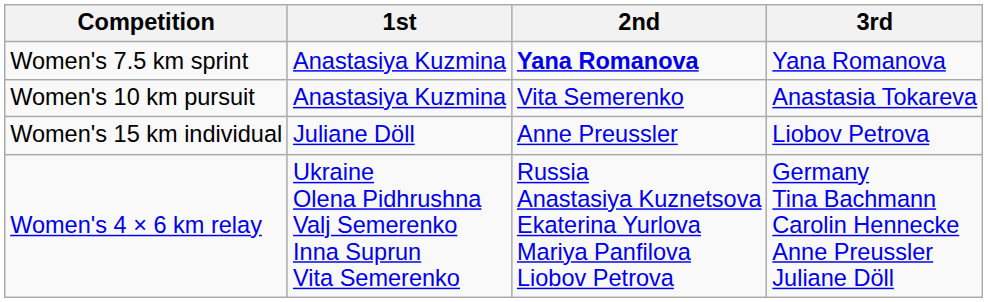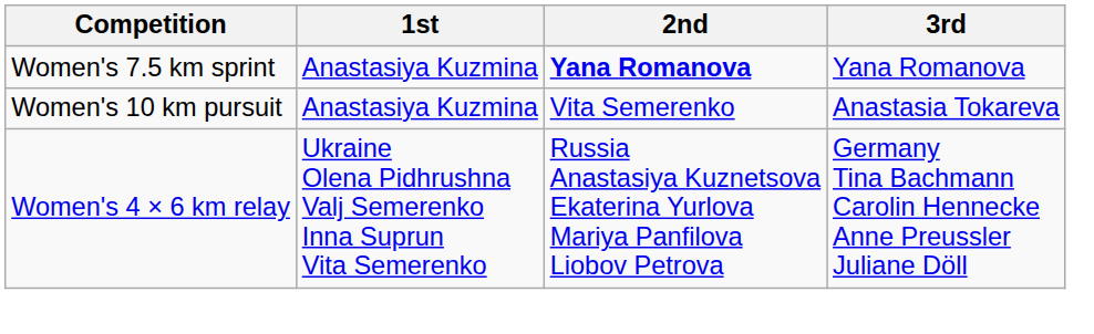- row: Women's 15 km individual | Juliane Döll | Anne Preussler | Liobov Petrova
